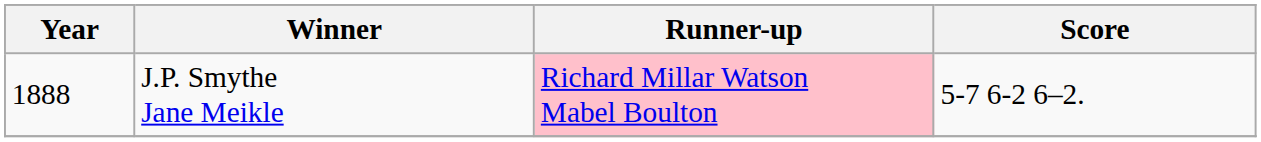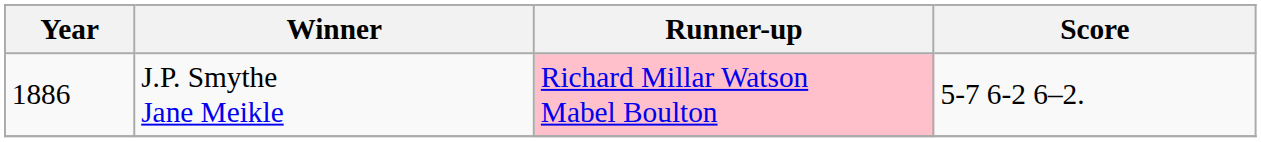J.P. Smythe Jane Meikle | Year: 1888 -> 1886
